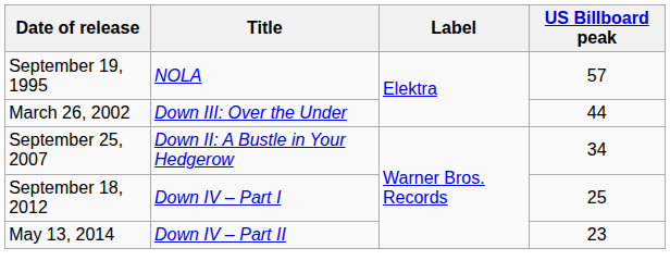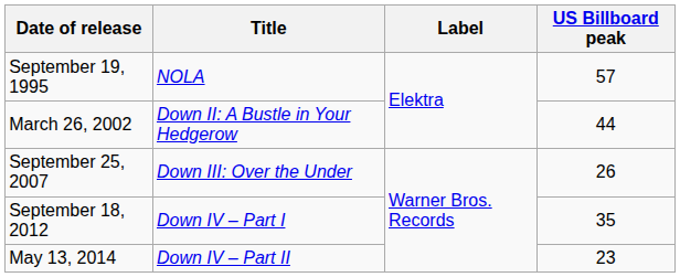March 26, 2002 | Title: Down III: Over the Under -> Down II: A Bustle in Your Hedgerow
September 25, 2007 | Title: Down II: A Bustle in Your Hedgerow -> Down III: Over the Under
September 25, 2007 | US Billboard peak: 34 -> 26
September 18, 2012 | US Billboard peak: 25 -> 35
